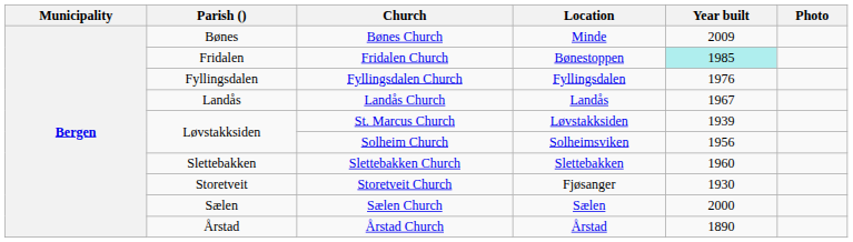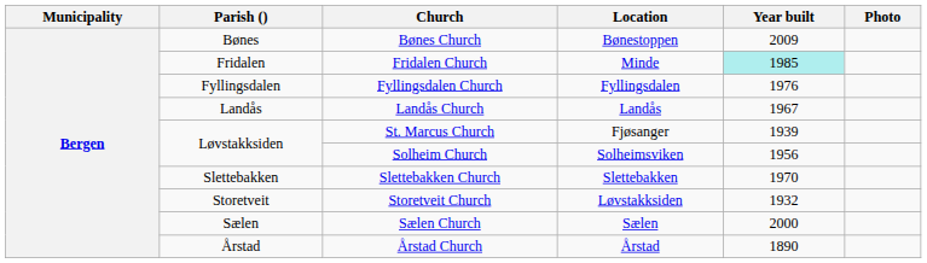Bønes Church | Location: Minde -> Bønestoppen
Fridalen Church | Location: Bønestoppen -> Minde
St. Marcus Church | Location: Løvstakksiden -> Fjøsanger
Slettebakken Church | Year built: 1960 -> 1970
Storetveit Church | Location: Fjøsanger -> Løvstakksiden
Storetveit Church | Year built: 1930 -> 1932
